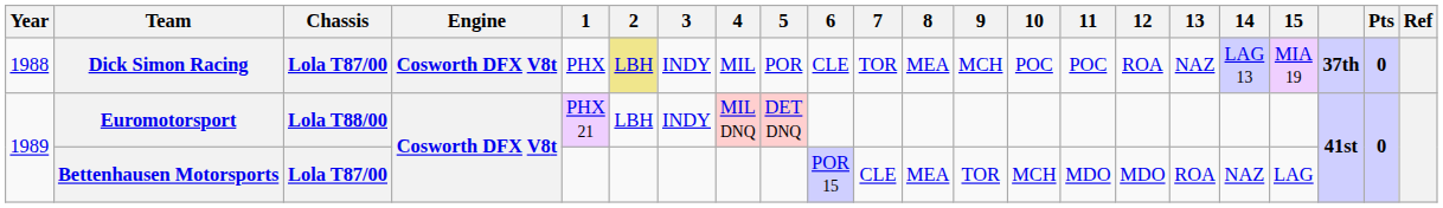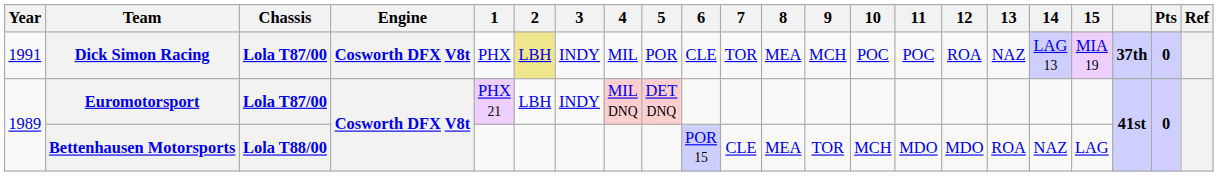Dick Simon Racing | Year: 1988 -> 1991
Euromotorsport | Chassis: Lola T88/00 -> Lola T87/00
Bettenhausen Motorsports | Chassis: Lola T87/00 -> Lola T88/00
